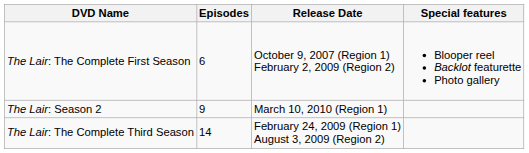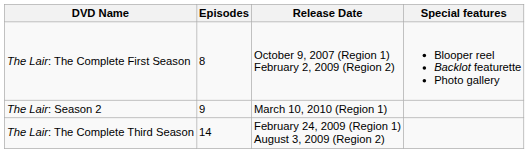The Lair: The Complete First Season | Episodes: 6 -> 8
